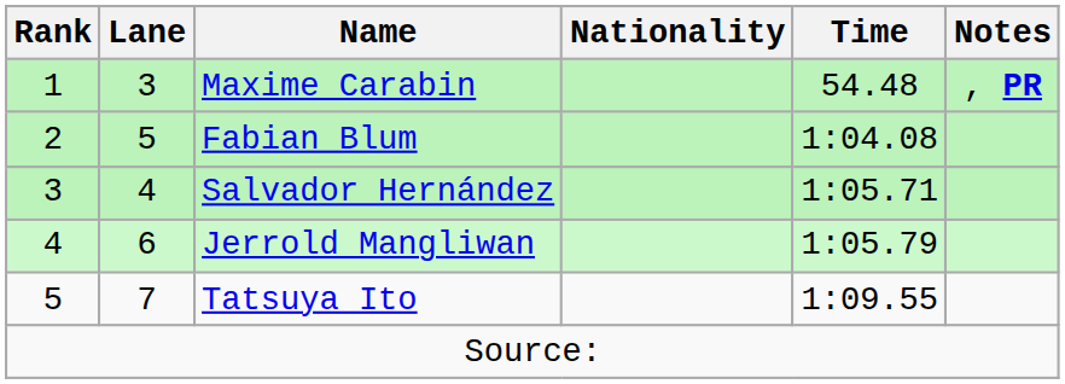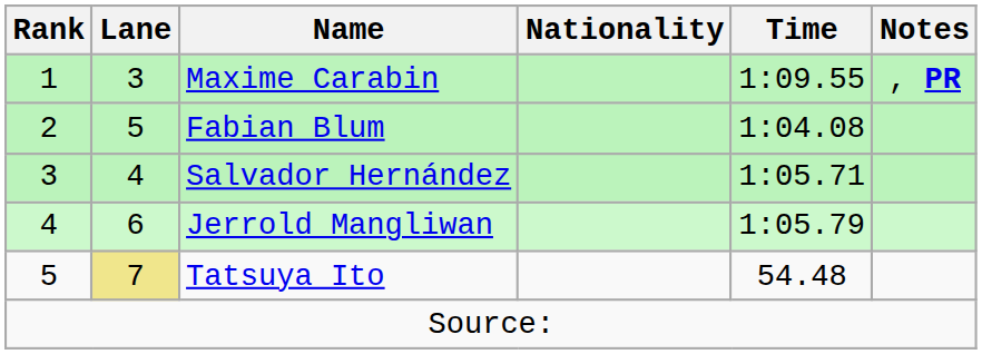Maxime Carabin | Time: 54.48 -> 1:09.55
Tatsuya Ito | Lane: no background -> khaki background
Tatsuya Ito | Time: 1:09.55 -> 54.48
